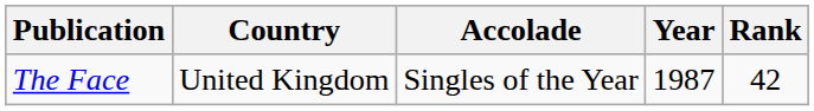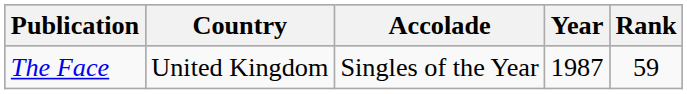The Face | Rank: 42 -> 59
